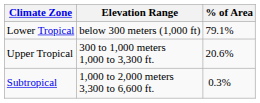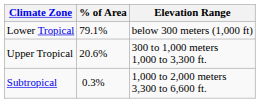columns swapped: Elevation Range <-> % of Area
